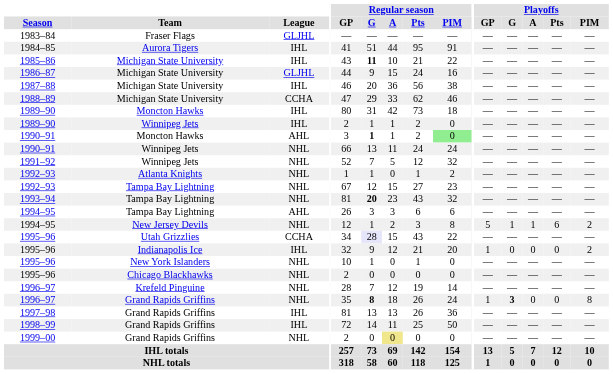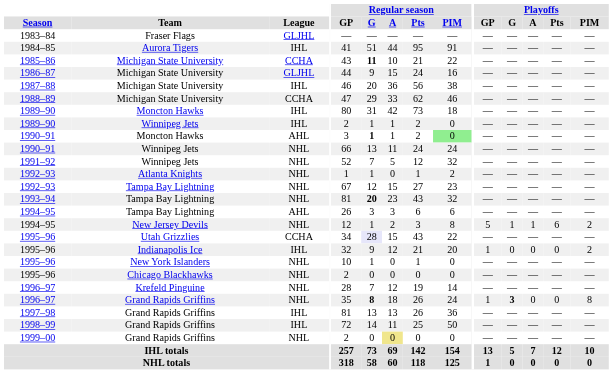1985–86 | League: IHL -> CCHA
